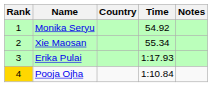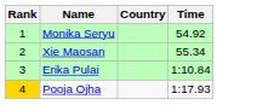- column: Notes
Erika Pulai | Time: 1:17.93 -> 1:10.84
Pooja Ojha | Time: 1:10.84 -> 1:17.93
